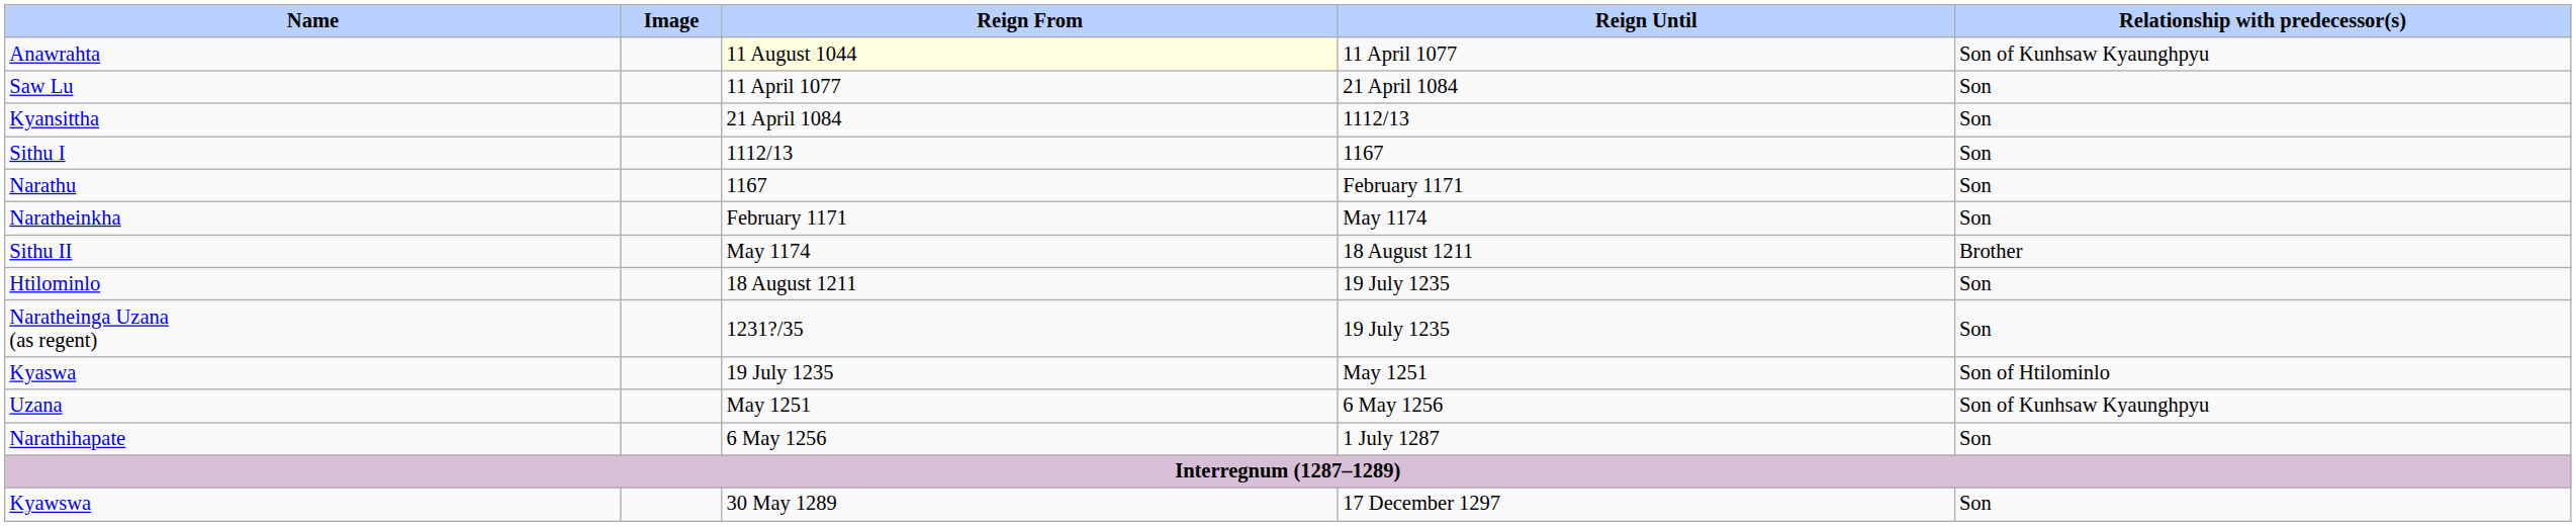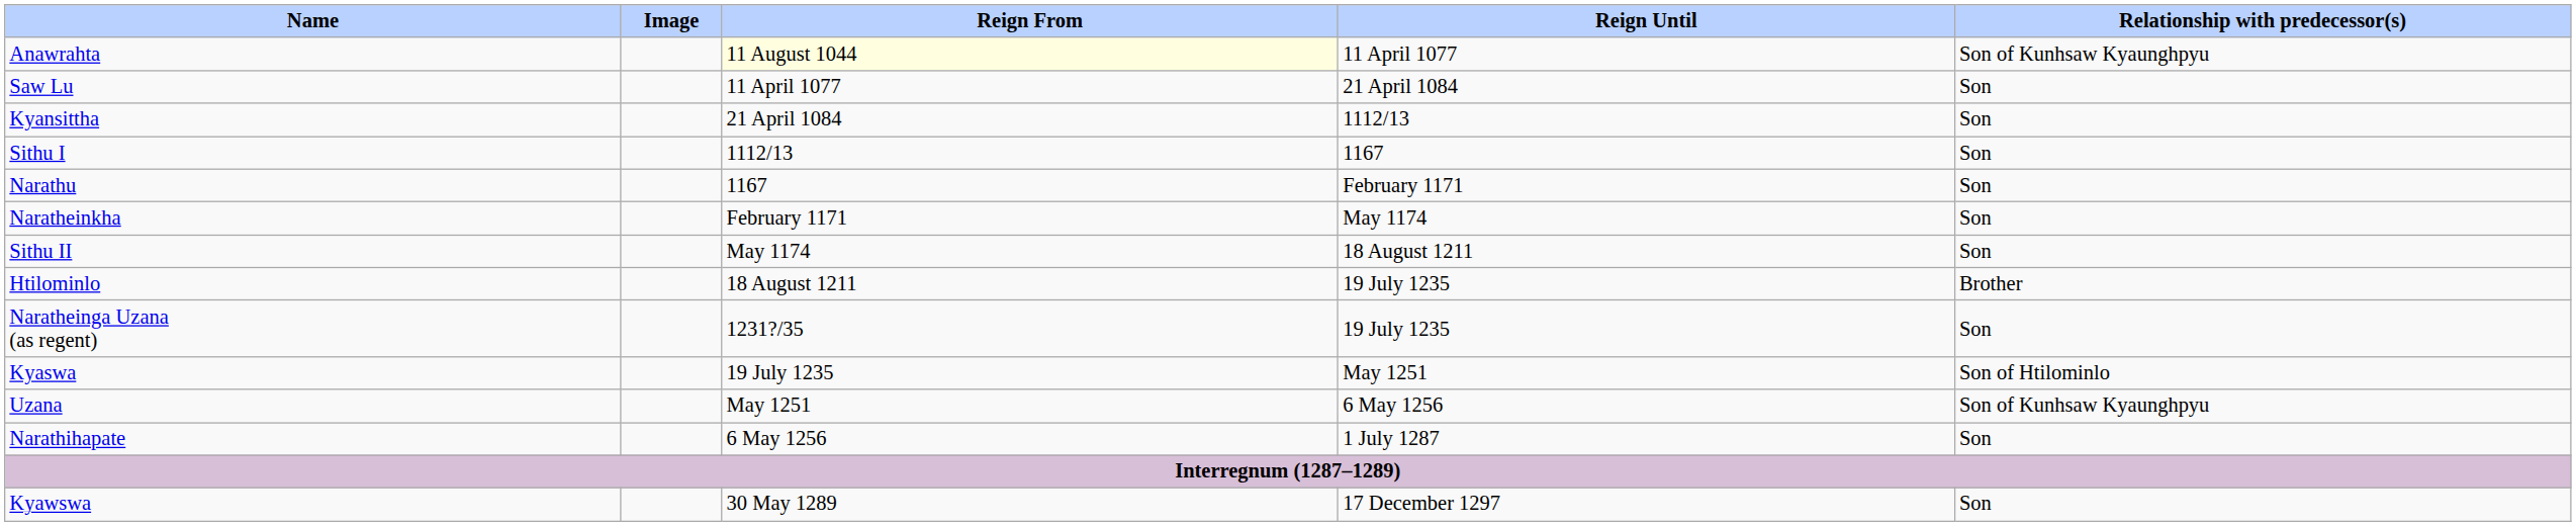Sithu II | Relationship with predecessor(s): Brother -> Son
Htilominlo | Relationship with predecessor(s): Son -> Brother
